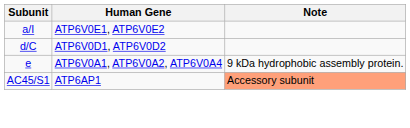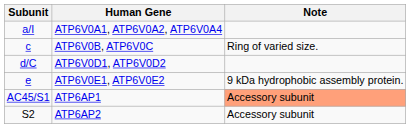a/I | Human Gene: ATP6V0E1, ATP6V0E2 -> ATP6V0A1, ATP6V0A2, ATP6V0A4
+ row: c | ATP6V0B, ATP6V0C | Ring of varied size.
e | Human Gene: ATP6V0A1, ATP6V0A2, ATP6V0A4 -> ATP6V0E1, ATP6V0E2
+ row: S2 | ATP6AP2 | Accessory subunit
